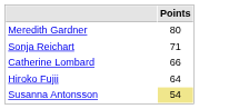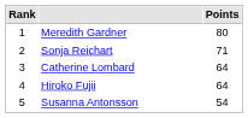+ column: Rank | 1 | 2 | 3 | 4 | 5
Catherine Lombard | Points: 66 -> 64
Susanna Antonsson | Points: khaki background -> no background
